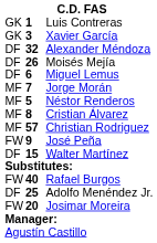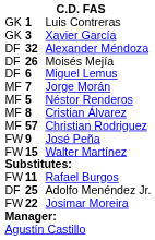Walter Martínez | column 1: DF -> FW
Rafael Burgos | column 2: 40 -> 11
Josimar Moreira | column 2: 20 -> 22
